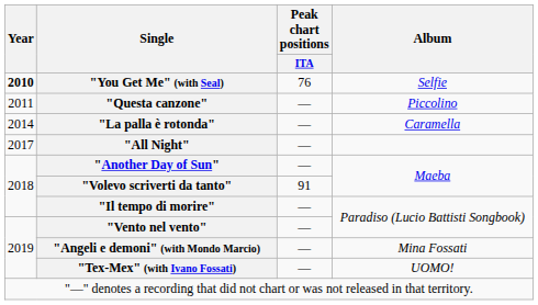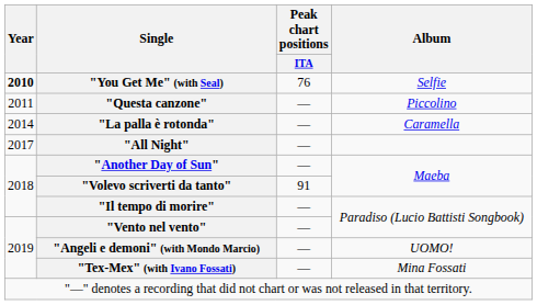"Angeli e demoni" (with Mondo Marcio) | Album: Mina Fossati -> UOMO!
"Tex-Mex" (with Ivano Fossati) | Album: UOMO! -> Mina Fossati
